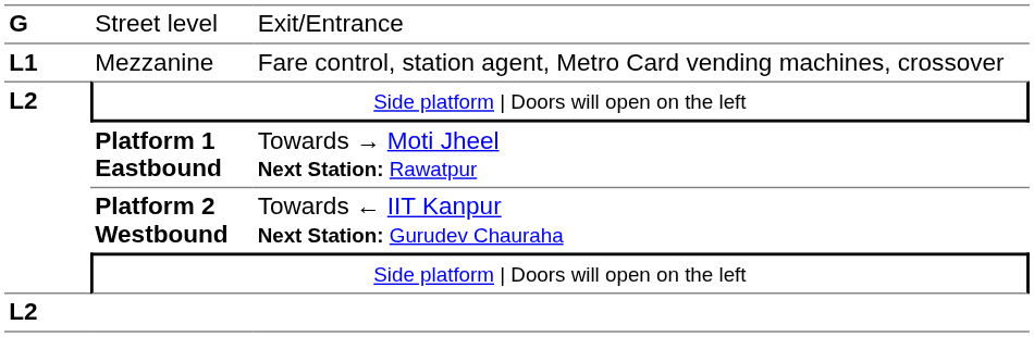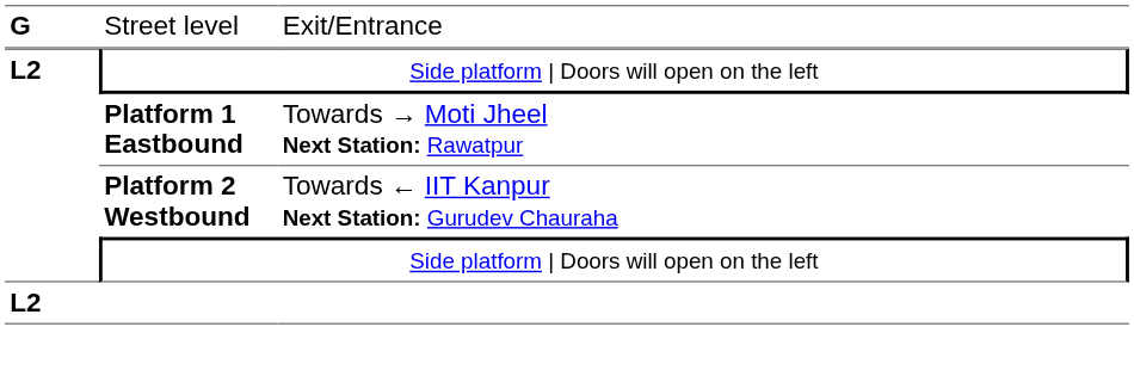- row: L1 | Mezzanine | Fare control, station agent, Metro Card vending machines, crossover
